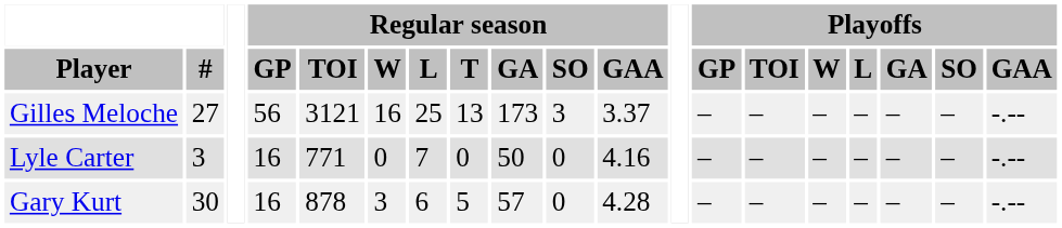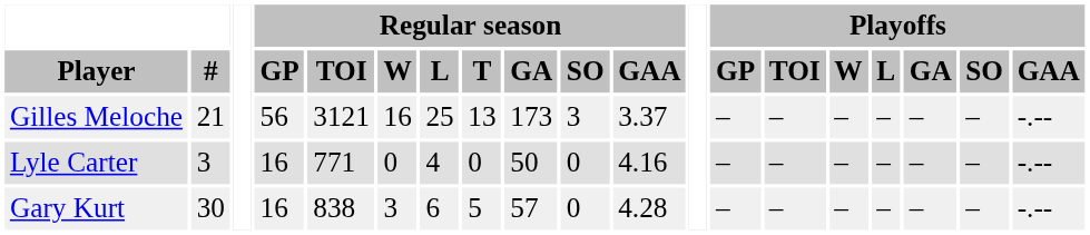Gilles Meloche | #: 27 -> 21
Lyle Carter | Regular season / L: 7 -> 4
Gary Kurt | Regular season / TOI: 878 -> 838
